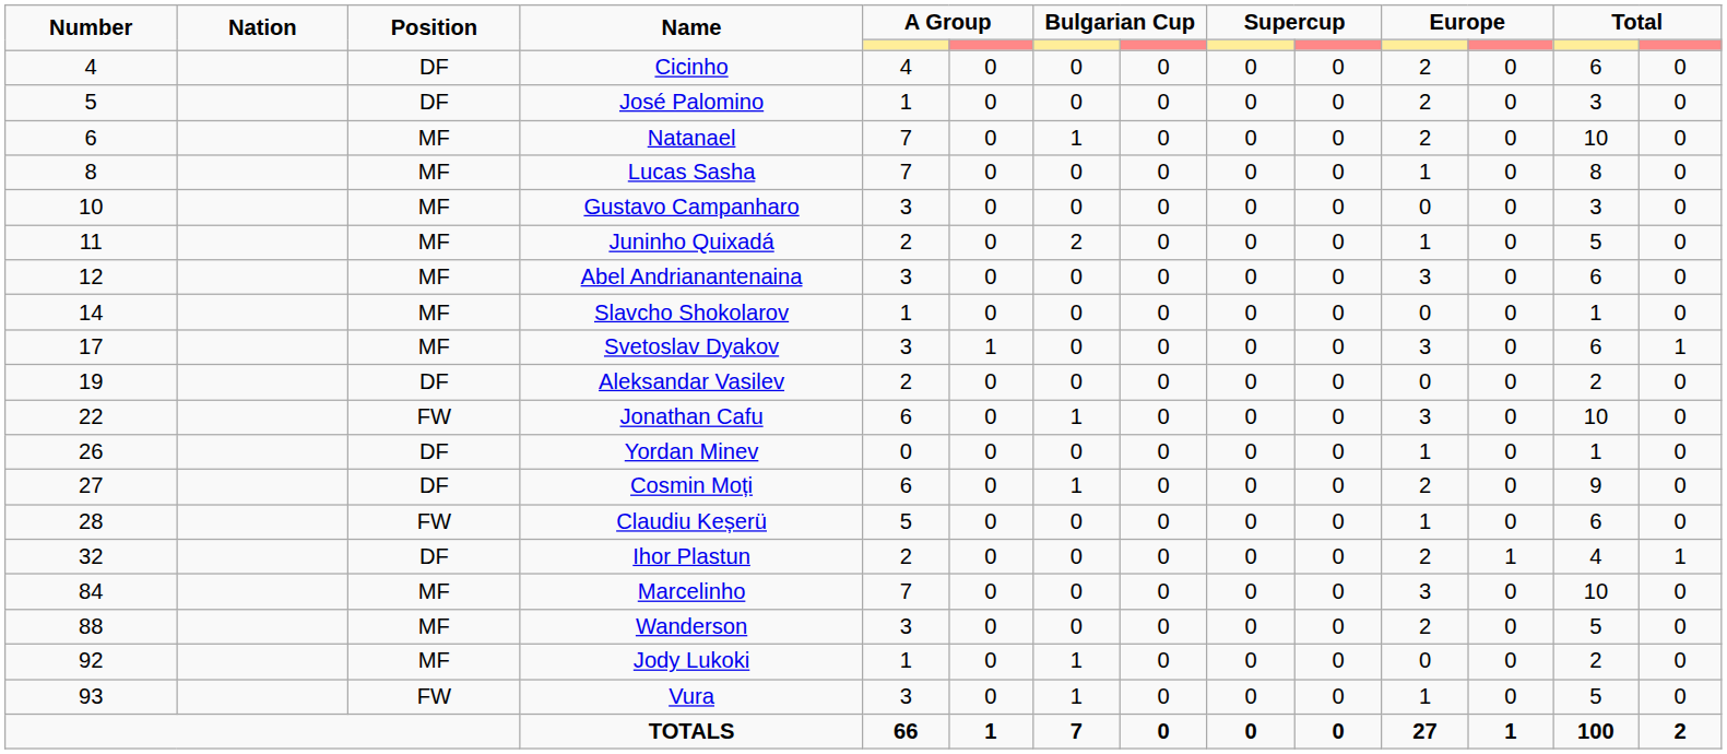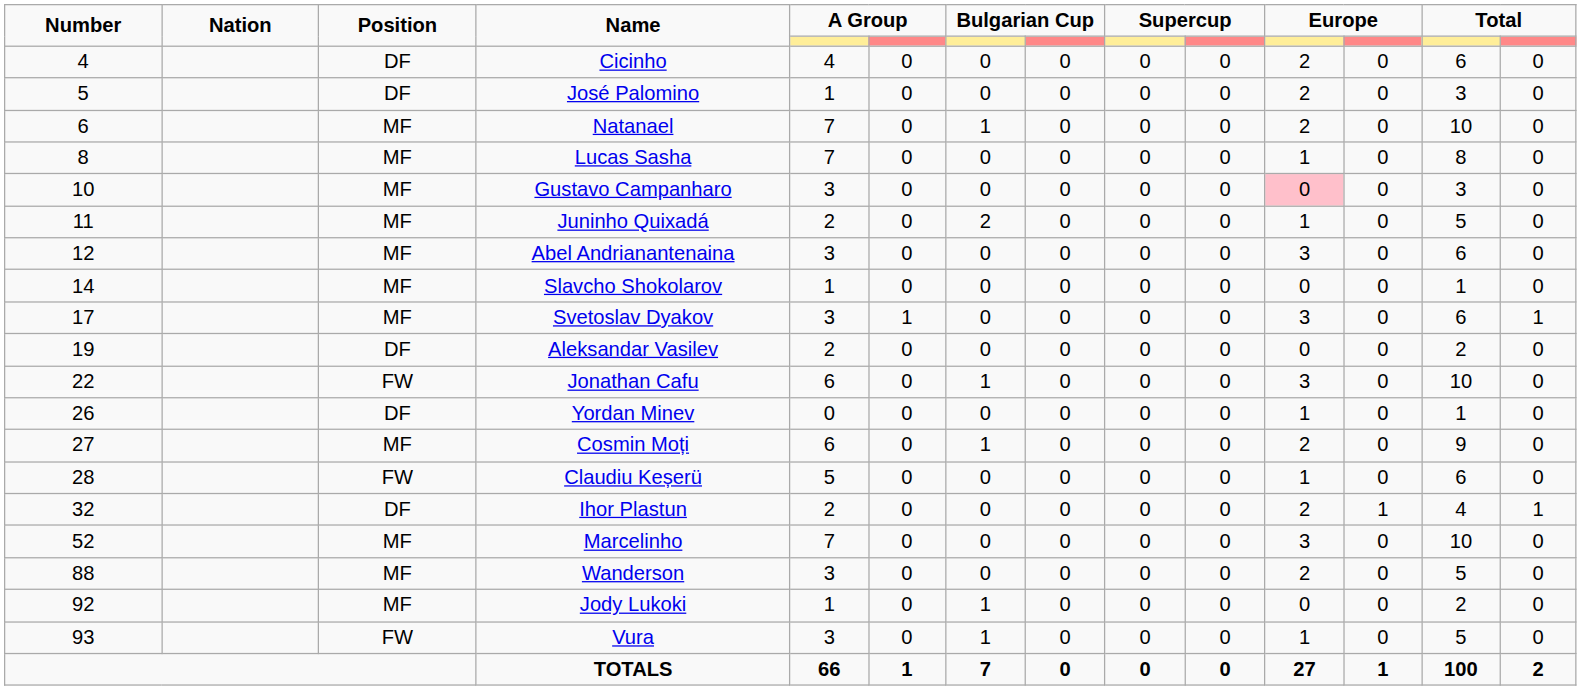Gustavo Campanharo | column 11: no background -> pink background
Cosmin Moți | Position: DF -> MF
Marcelinho | Number: 84 -> 52
